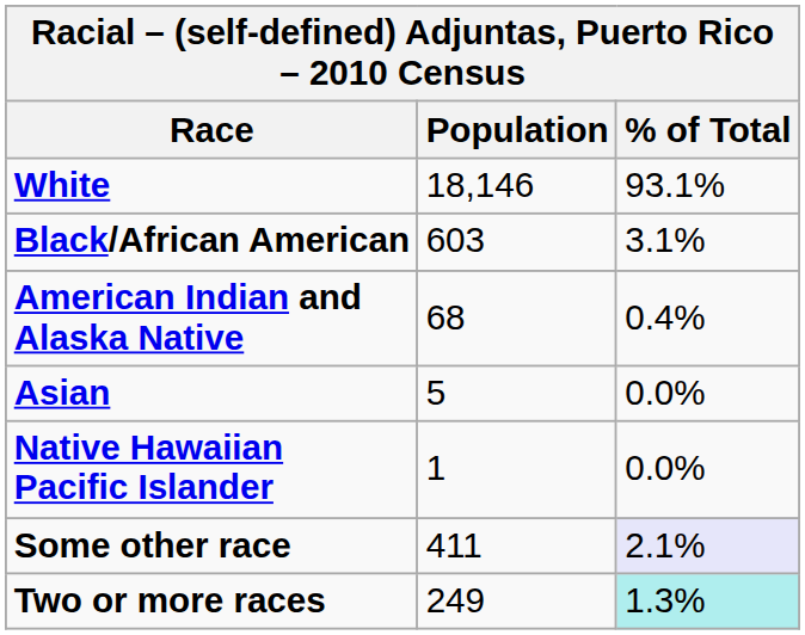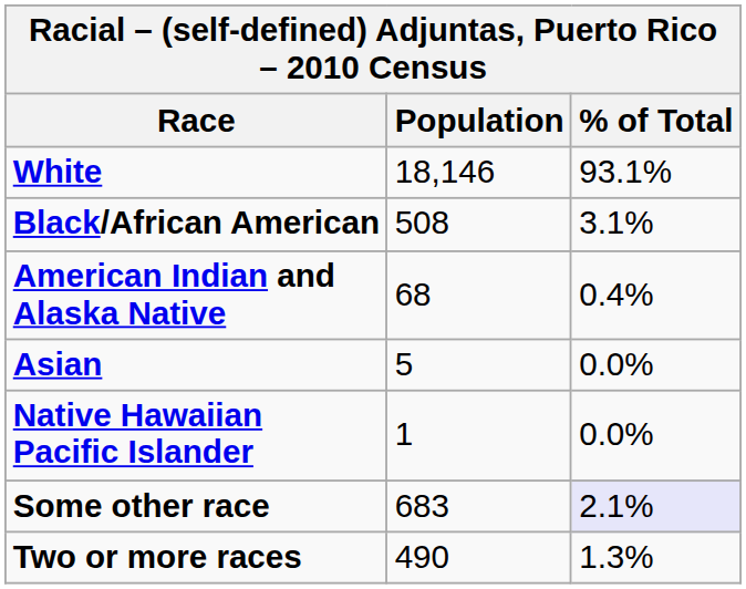Black/African American | Population: 603 -> 508
Some other race | Population: 411 -> 683
Two or more races | Population: 249 -> 490
Two or more races | % of Total: paleturquoise background -> no background
